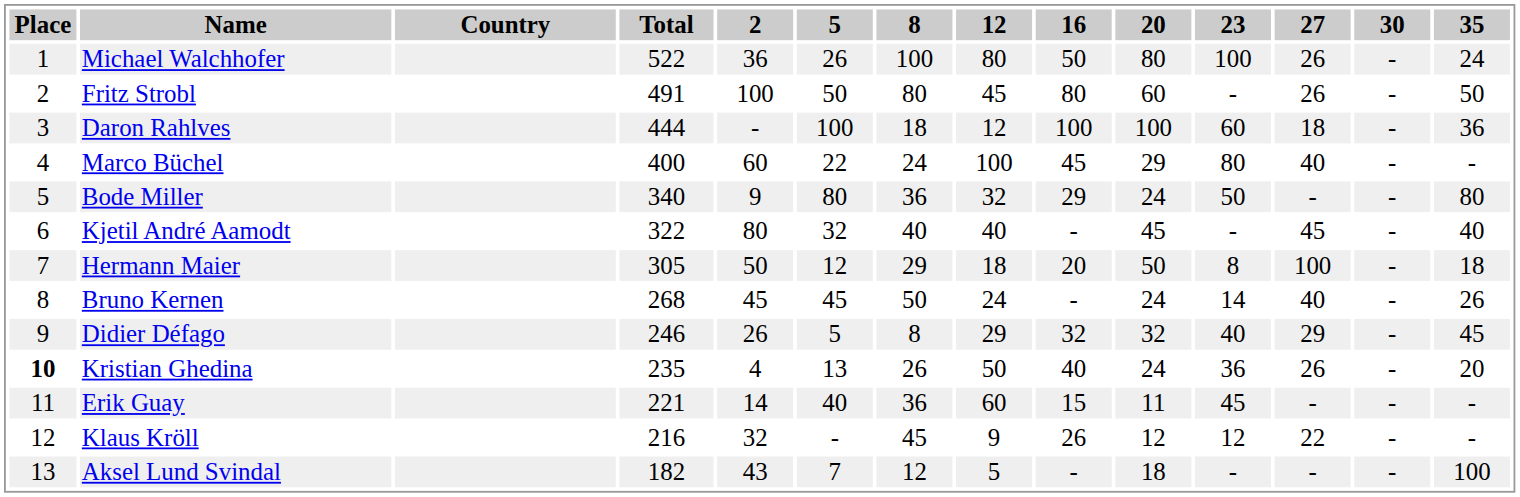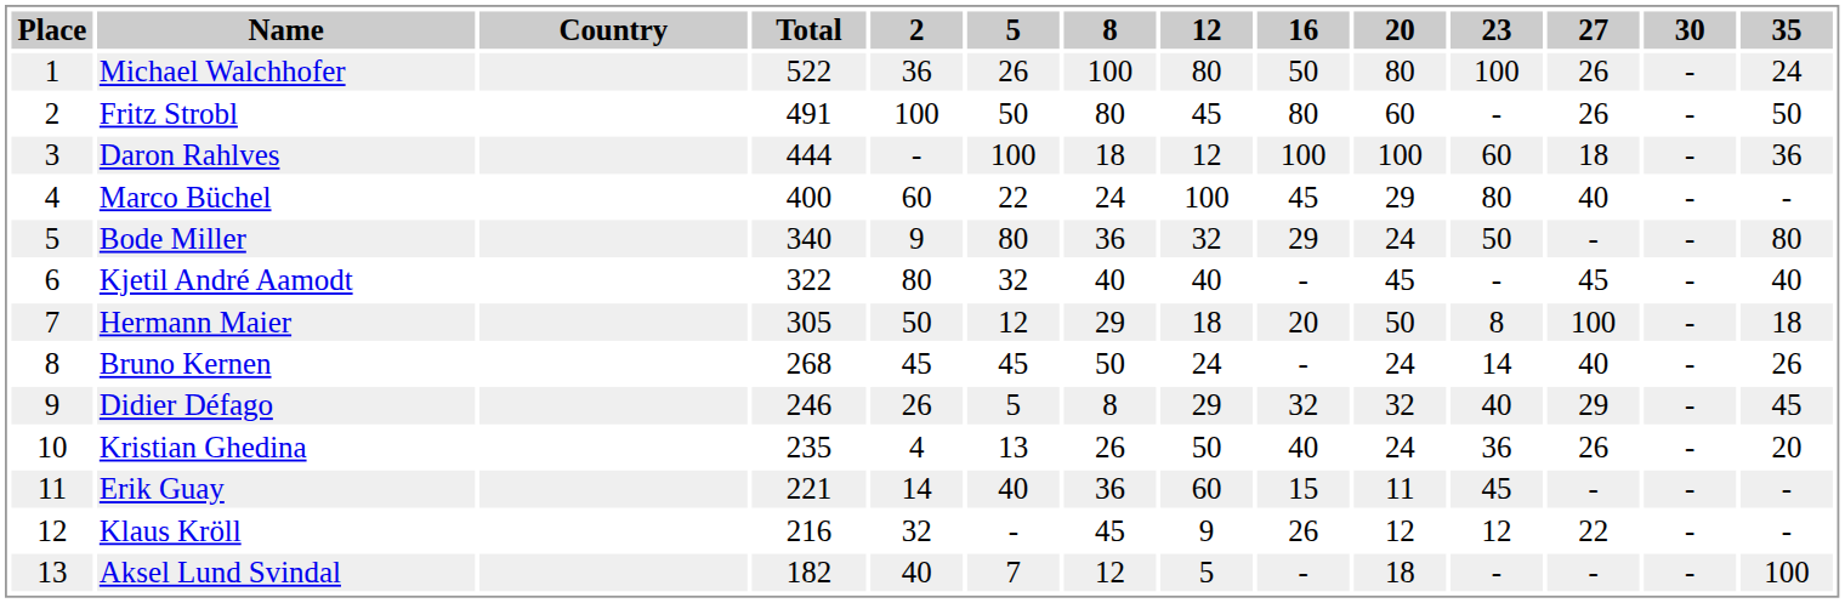Kristian Ghedina | Place: bold -> normal
Aksel Lund Svindal | 2: 43 -> 40
